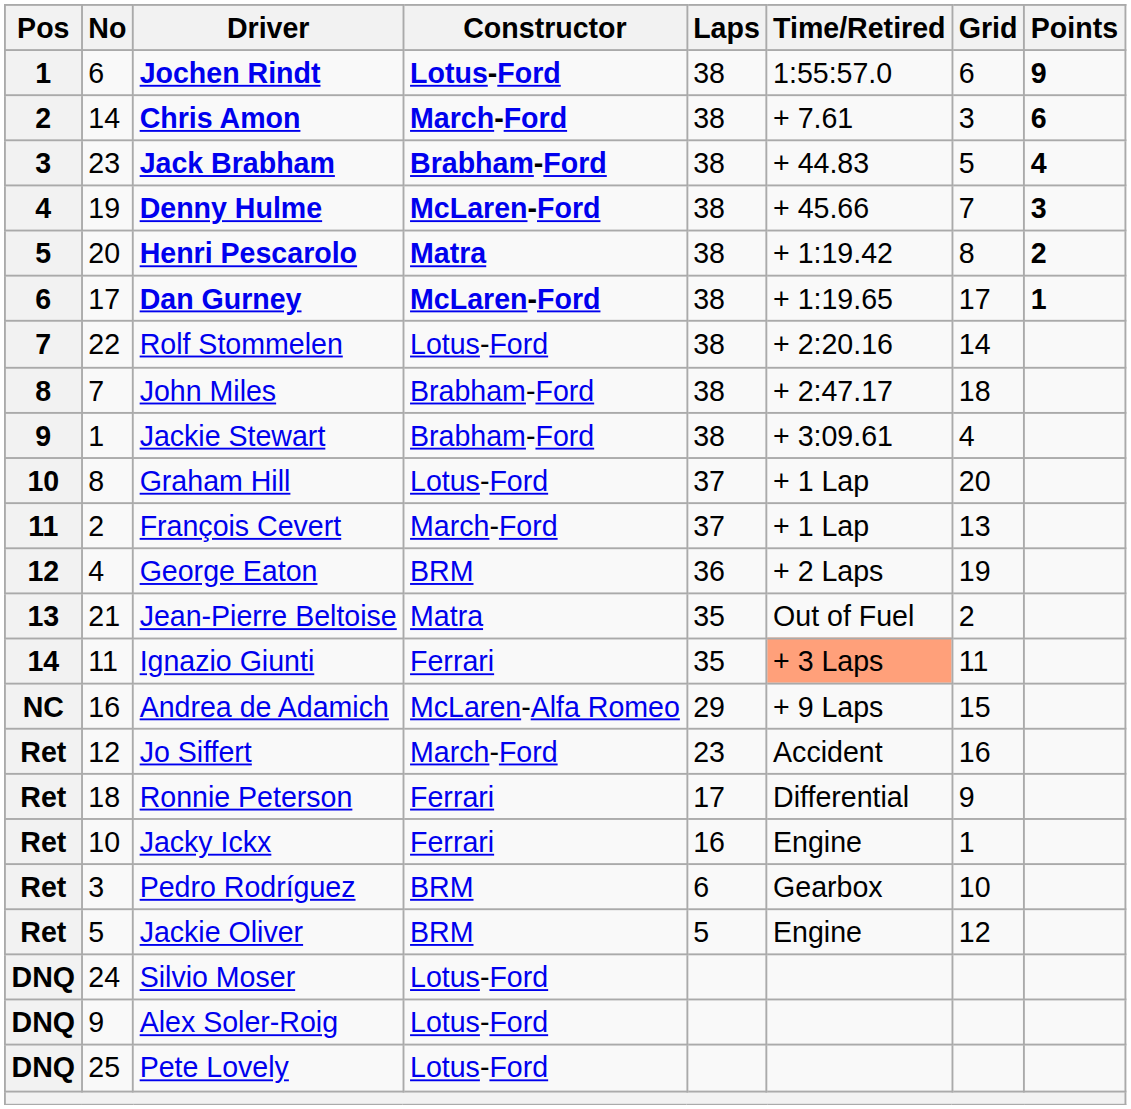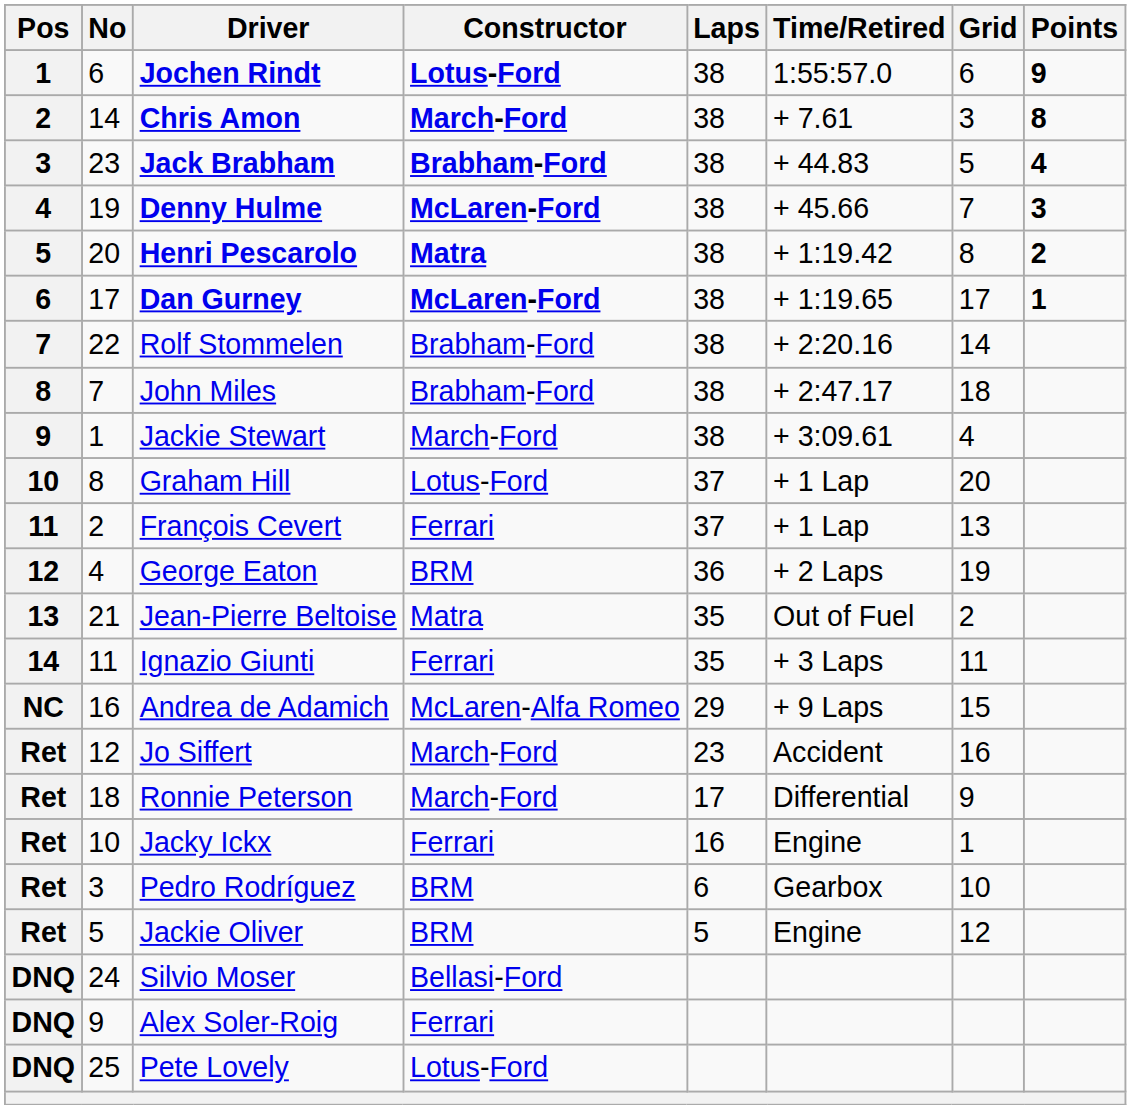Chris Amon | Points: 6 -> 8
Rolf Stommelen | Constructor: Lotus-Ford -> Brabham-Ford
Jackie Stewart | Constructor: Brabham-Ford -> March-Ford
François Cevert | Constructor: March-Ford -> Ferrari
Ignazio Giunti | Time/Retired: lightsalmon background -> no background
Ronnie Peterson | Constructor: Ferrari -> March-Ford
Silvio Moser | Constructor: Lotus-Ford -> Bellasi-Ford
Alex Soler-Roig | Constructor: Lotus-Ford -> Ferrari
